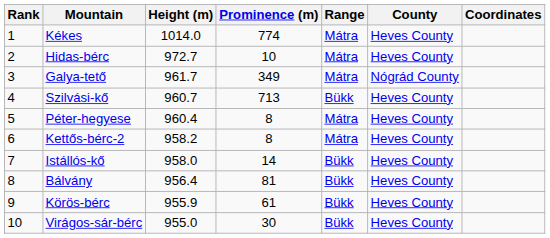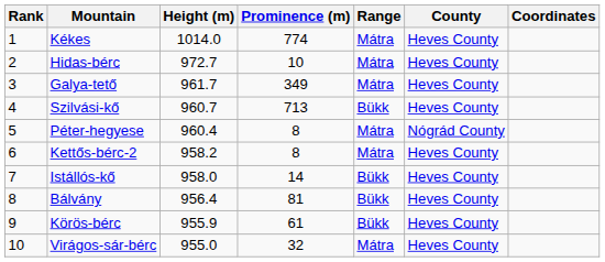Galya-tető | County: Nógrád County -> Heves County
Péter-hegyese | County: Heves County -> Nógrád County
Virágos-sár-bérc | Prominence (m): 30 -> 32
Virágos-sár-bérc | Range: Bükk -> Mátra
